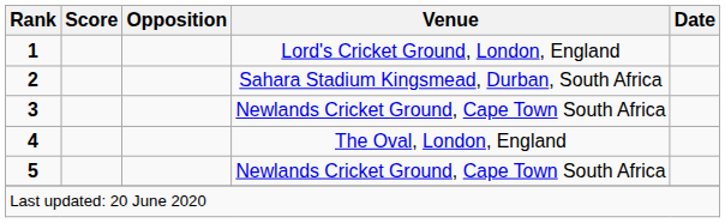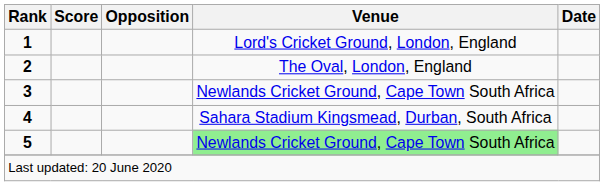2 | Venue: Sahara Stadium Kingsmead, Durban, South Africa -> The Oval, London, England
4 | Venue: The Oval, London, England -> Sahara Stadium Kingsmead, Durban, South Africa
5 | Venue: no background -> lightgreen background
